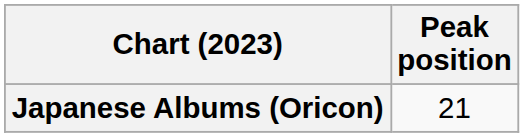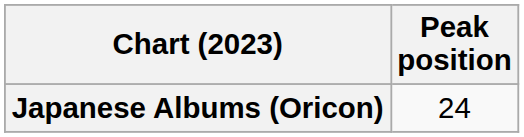Japanese Albums (Oricon) | Peak position: 21 -> 24
